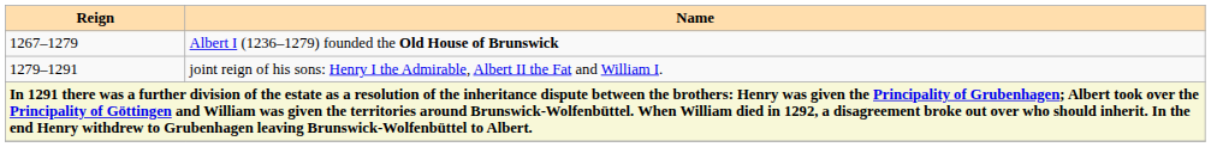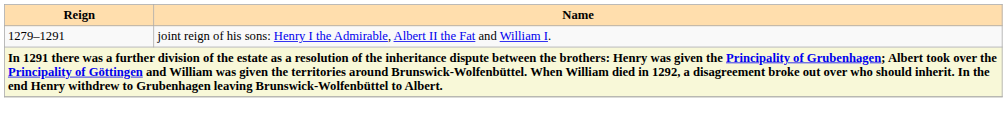- row: 1267–1279 | Albert I (1236–1279) founded the Old House of Brunswick
